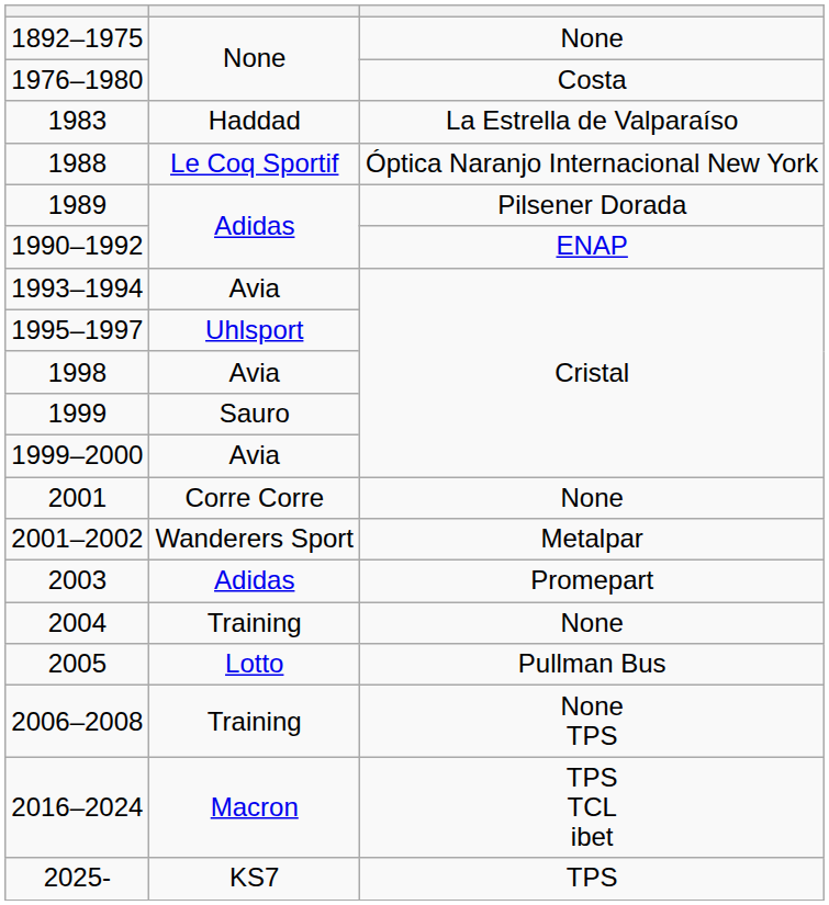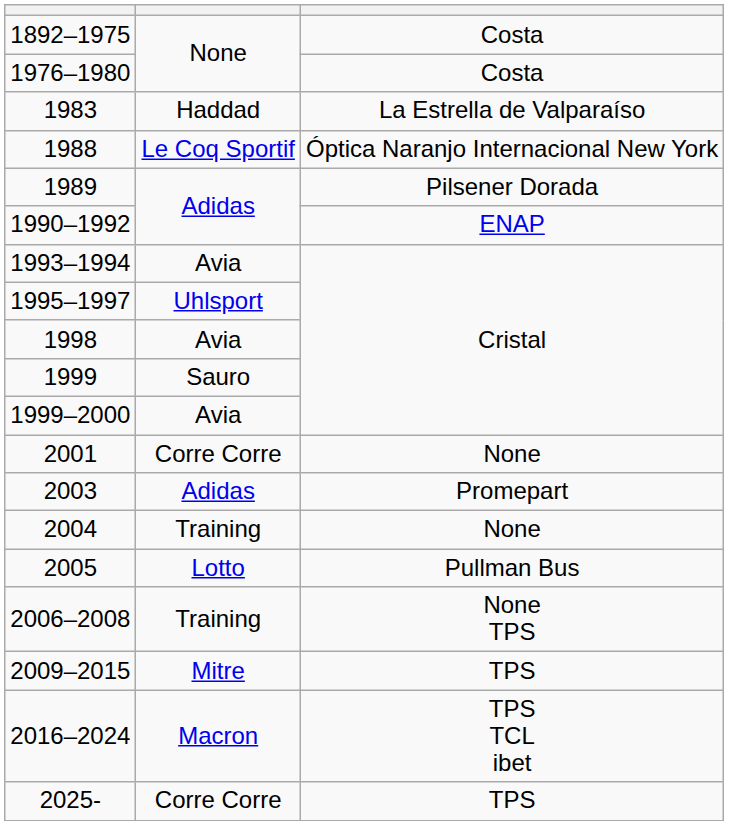1892–1975 | column 3: None -> Costa
- row: 2001–2002 | Wanderers Sport | Metalpar
+ row: 2009–2015 | Mitre | TPS
2025- | column 2: KS7 -> Corre Corre
